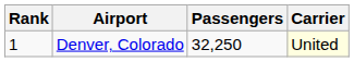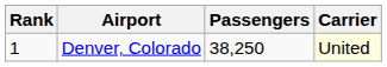Denver, Colorado | Passengers: 32,250 -> 38,250
